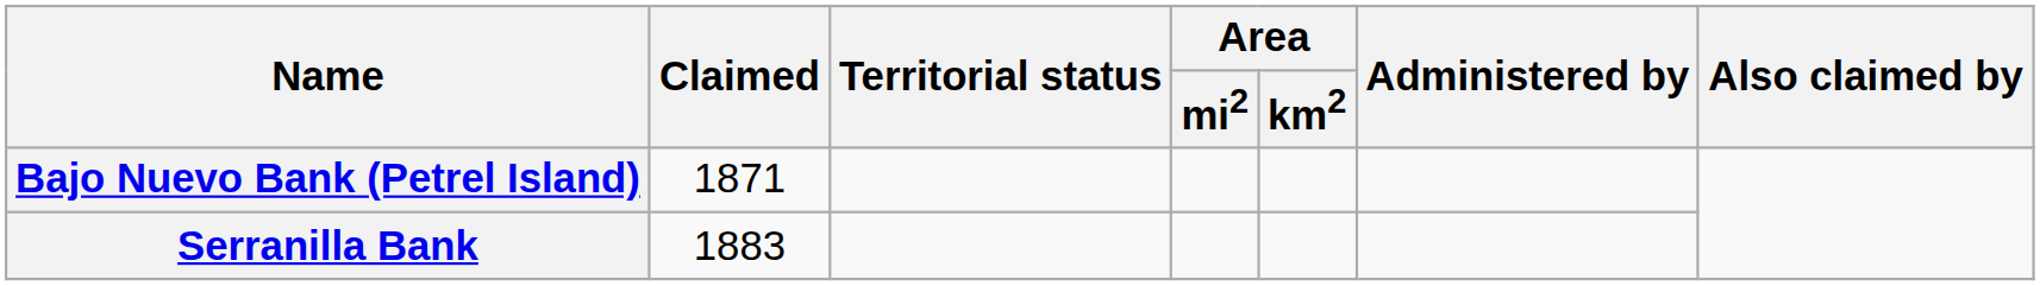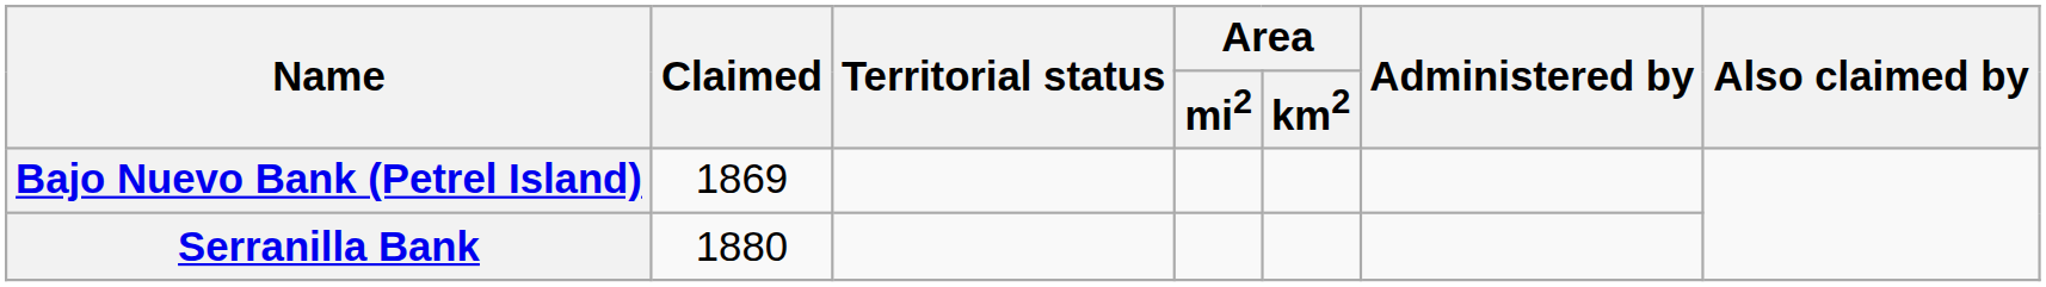Bajo Nuevo Bank (Petrel Island) | Claimed: 1871 -> 1869
Serranilla Bank | Claimed: 1883 -> 1880
